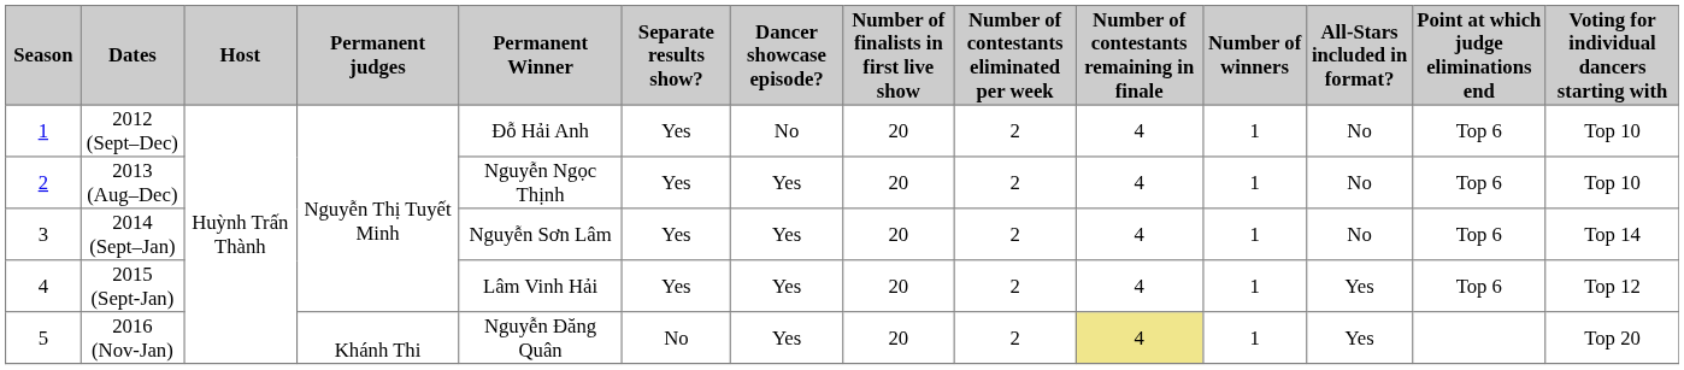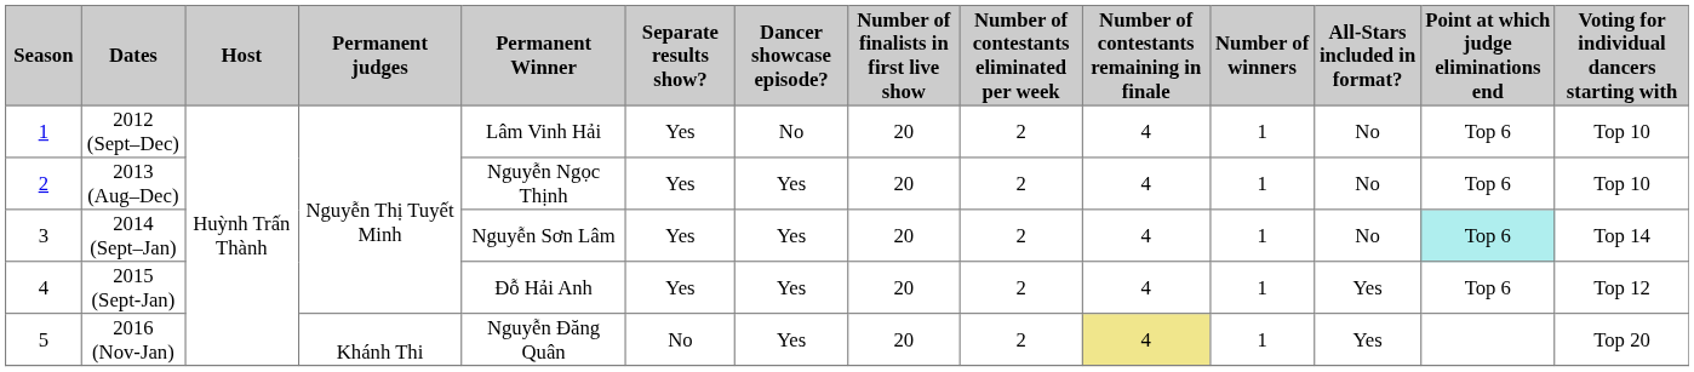2012 (Sept–Dec) | Permanent Winner: Đỗ Hải Anh -> Lâm Vinh Hải
2014 (Sept–Jan) | Point at which judge eliminations end: no background -> paleturquoise background
2015 (Sept-Jan) | Permanent Winner: Lâm Vinh Hải -> Đỗ Hải Anh
